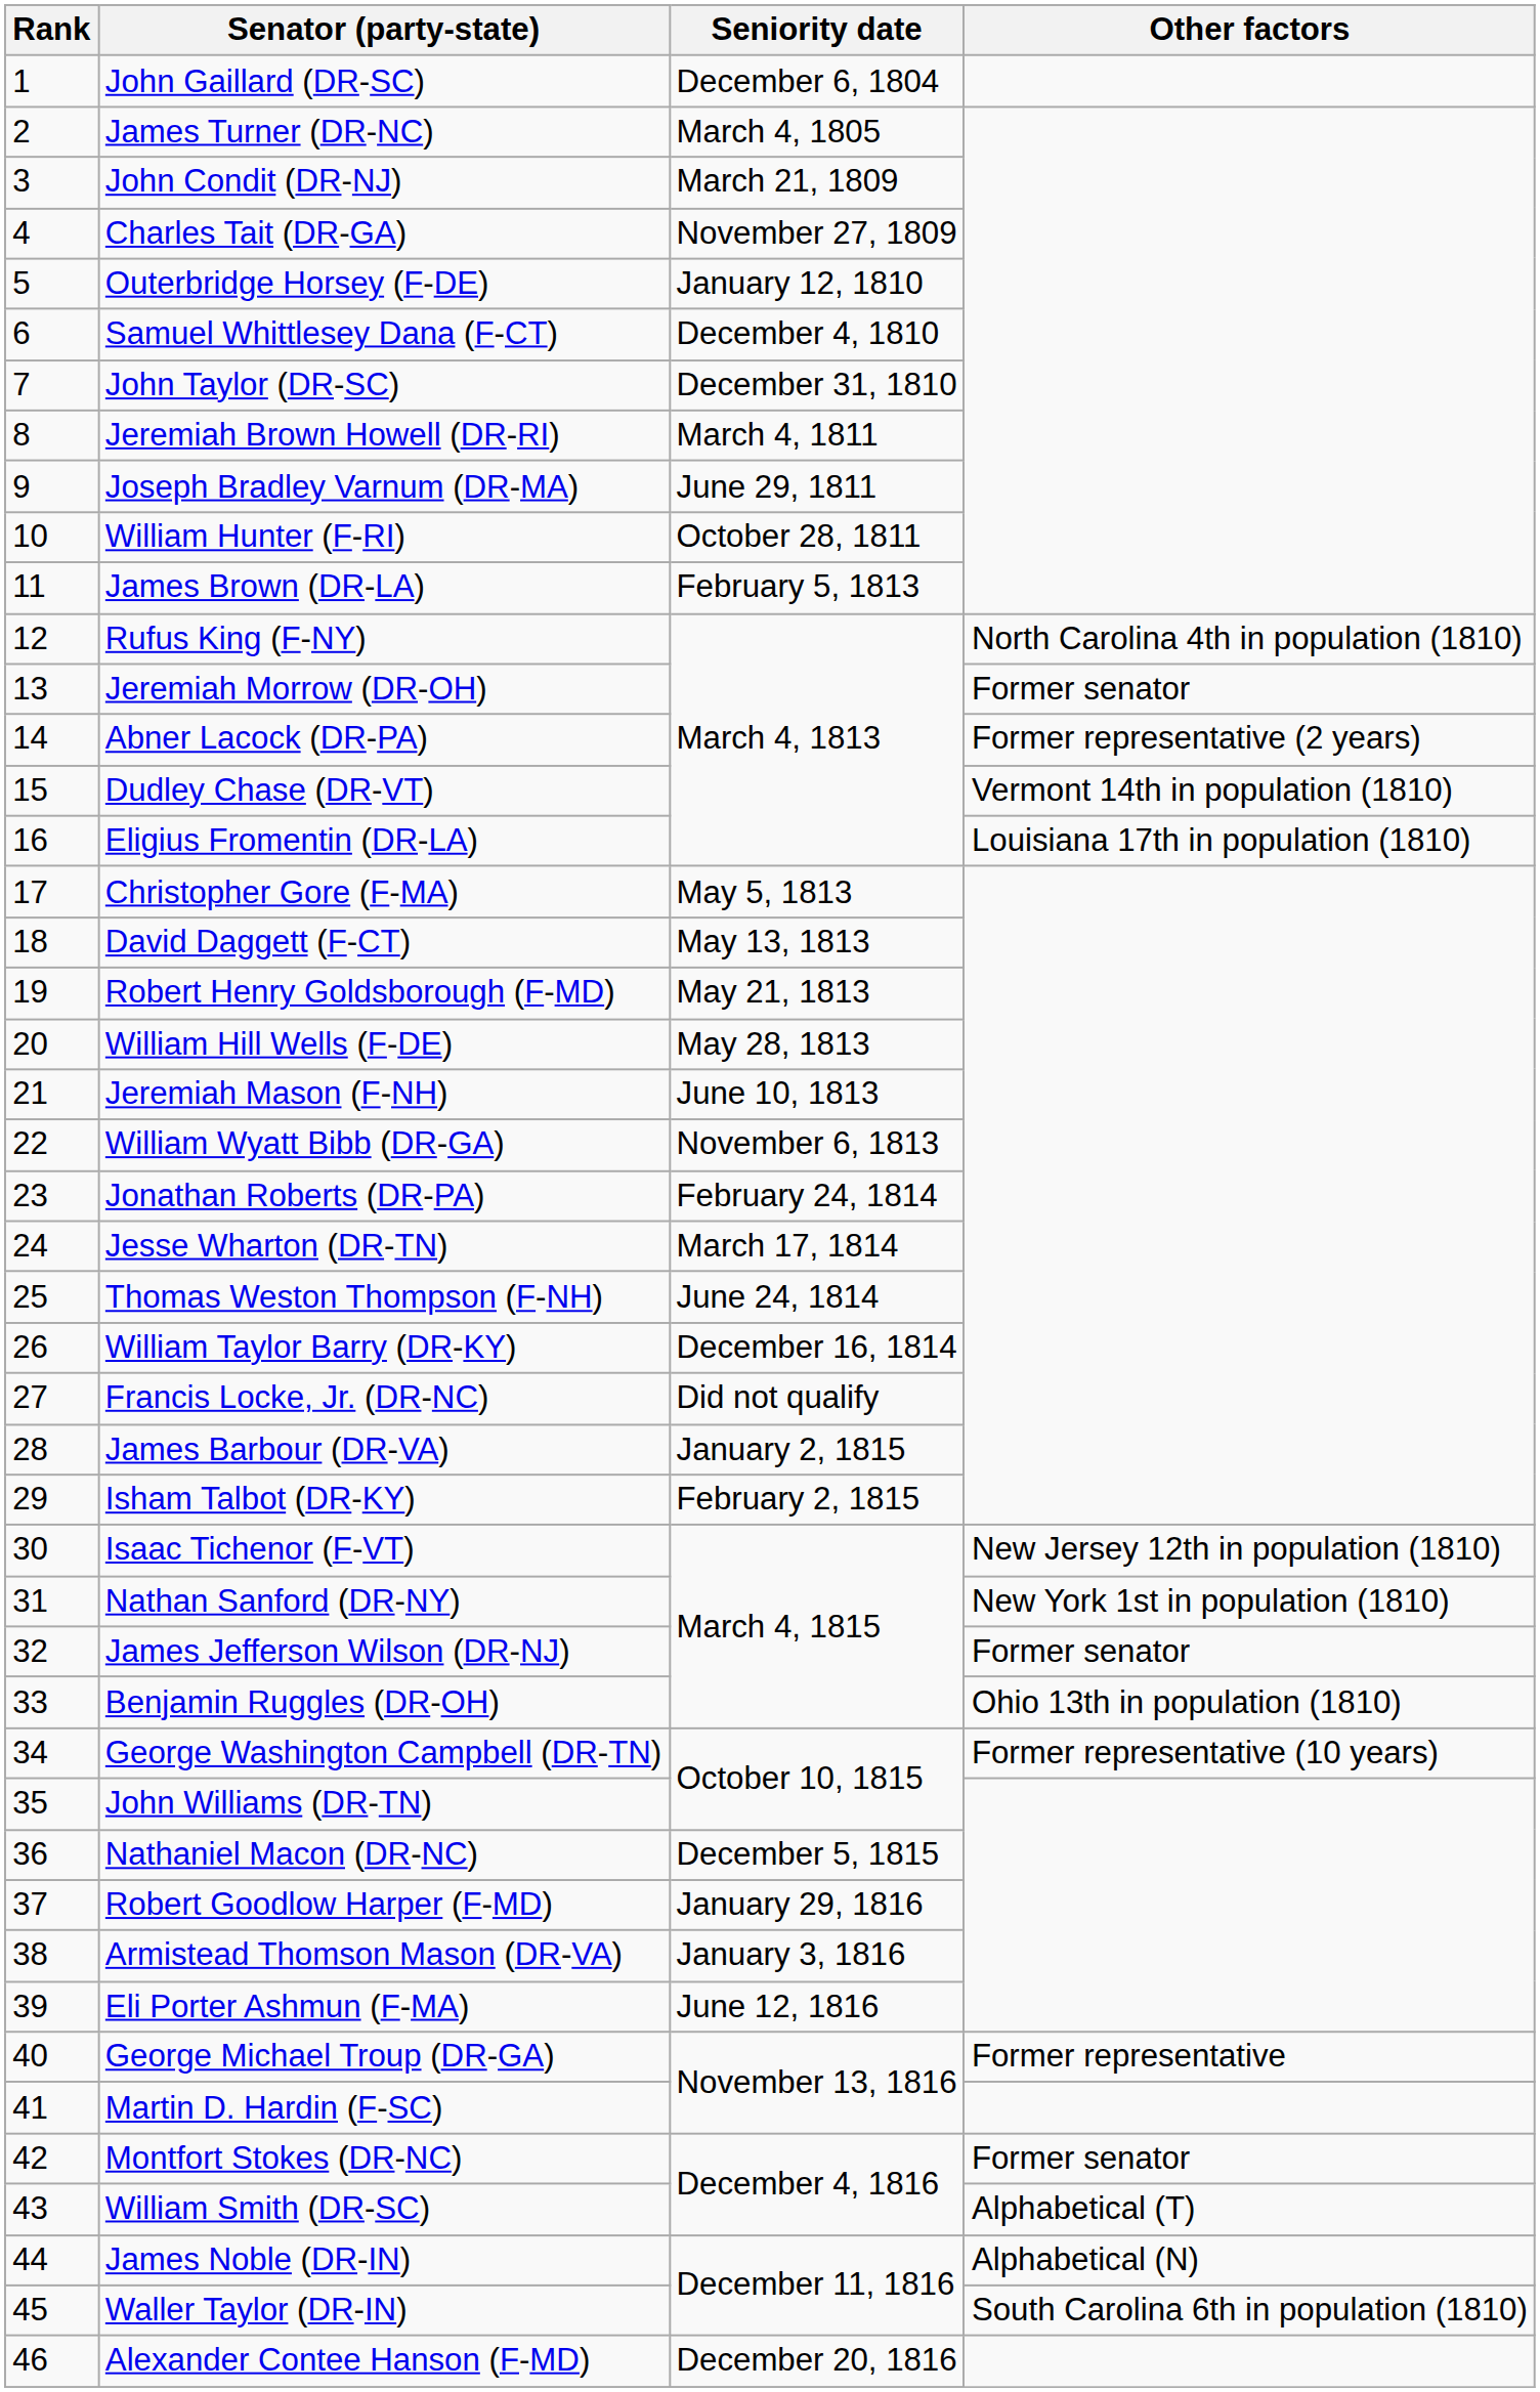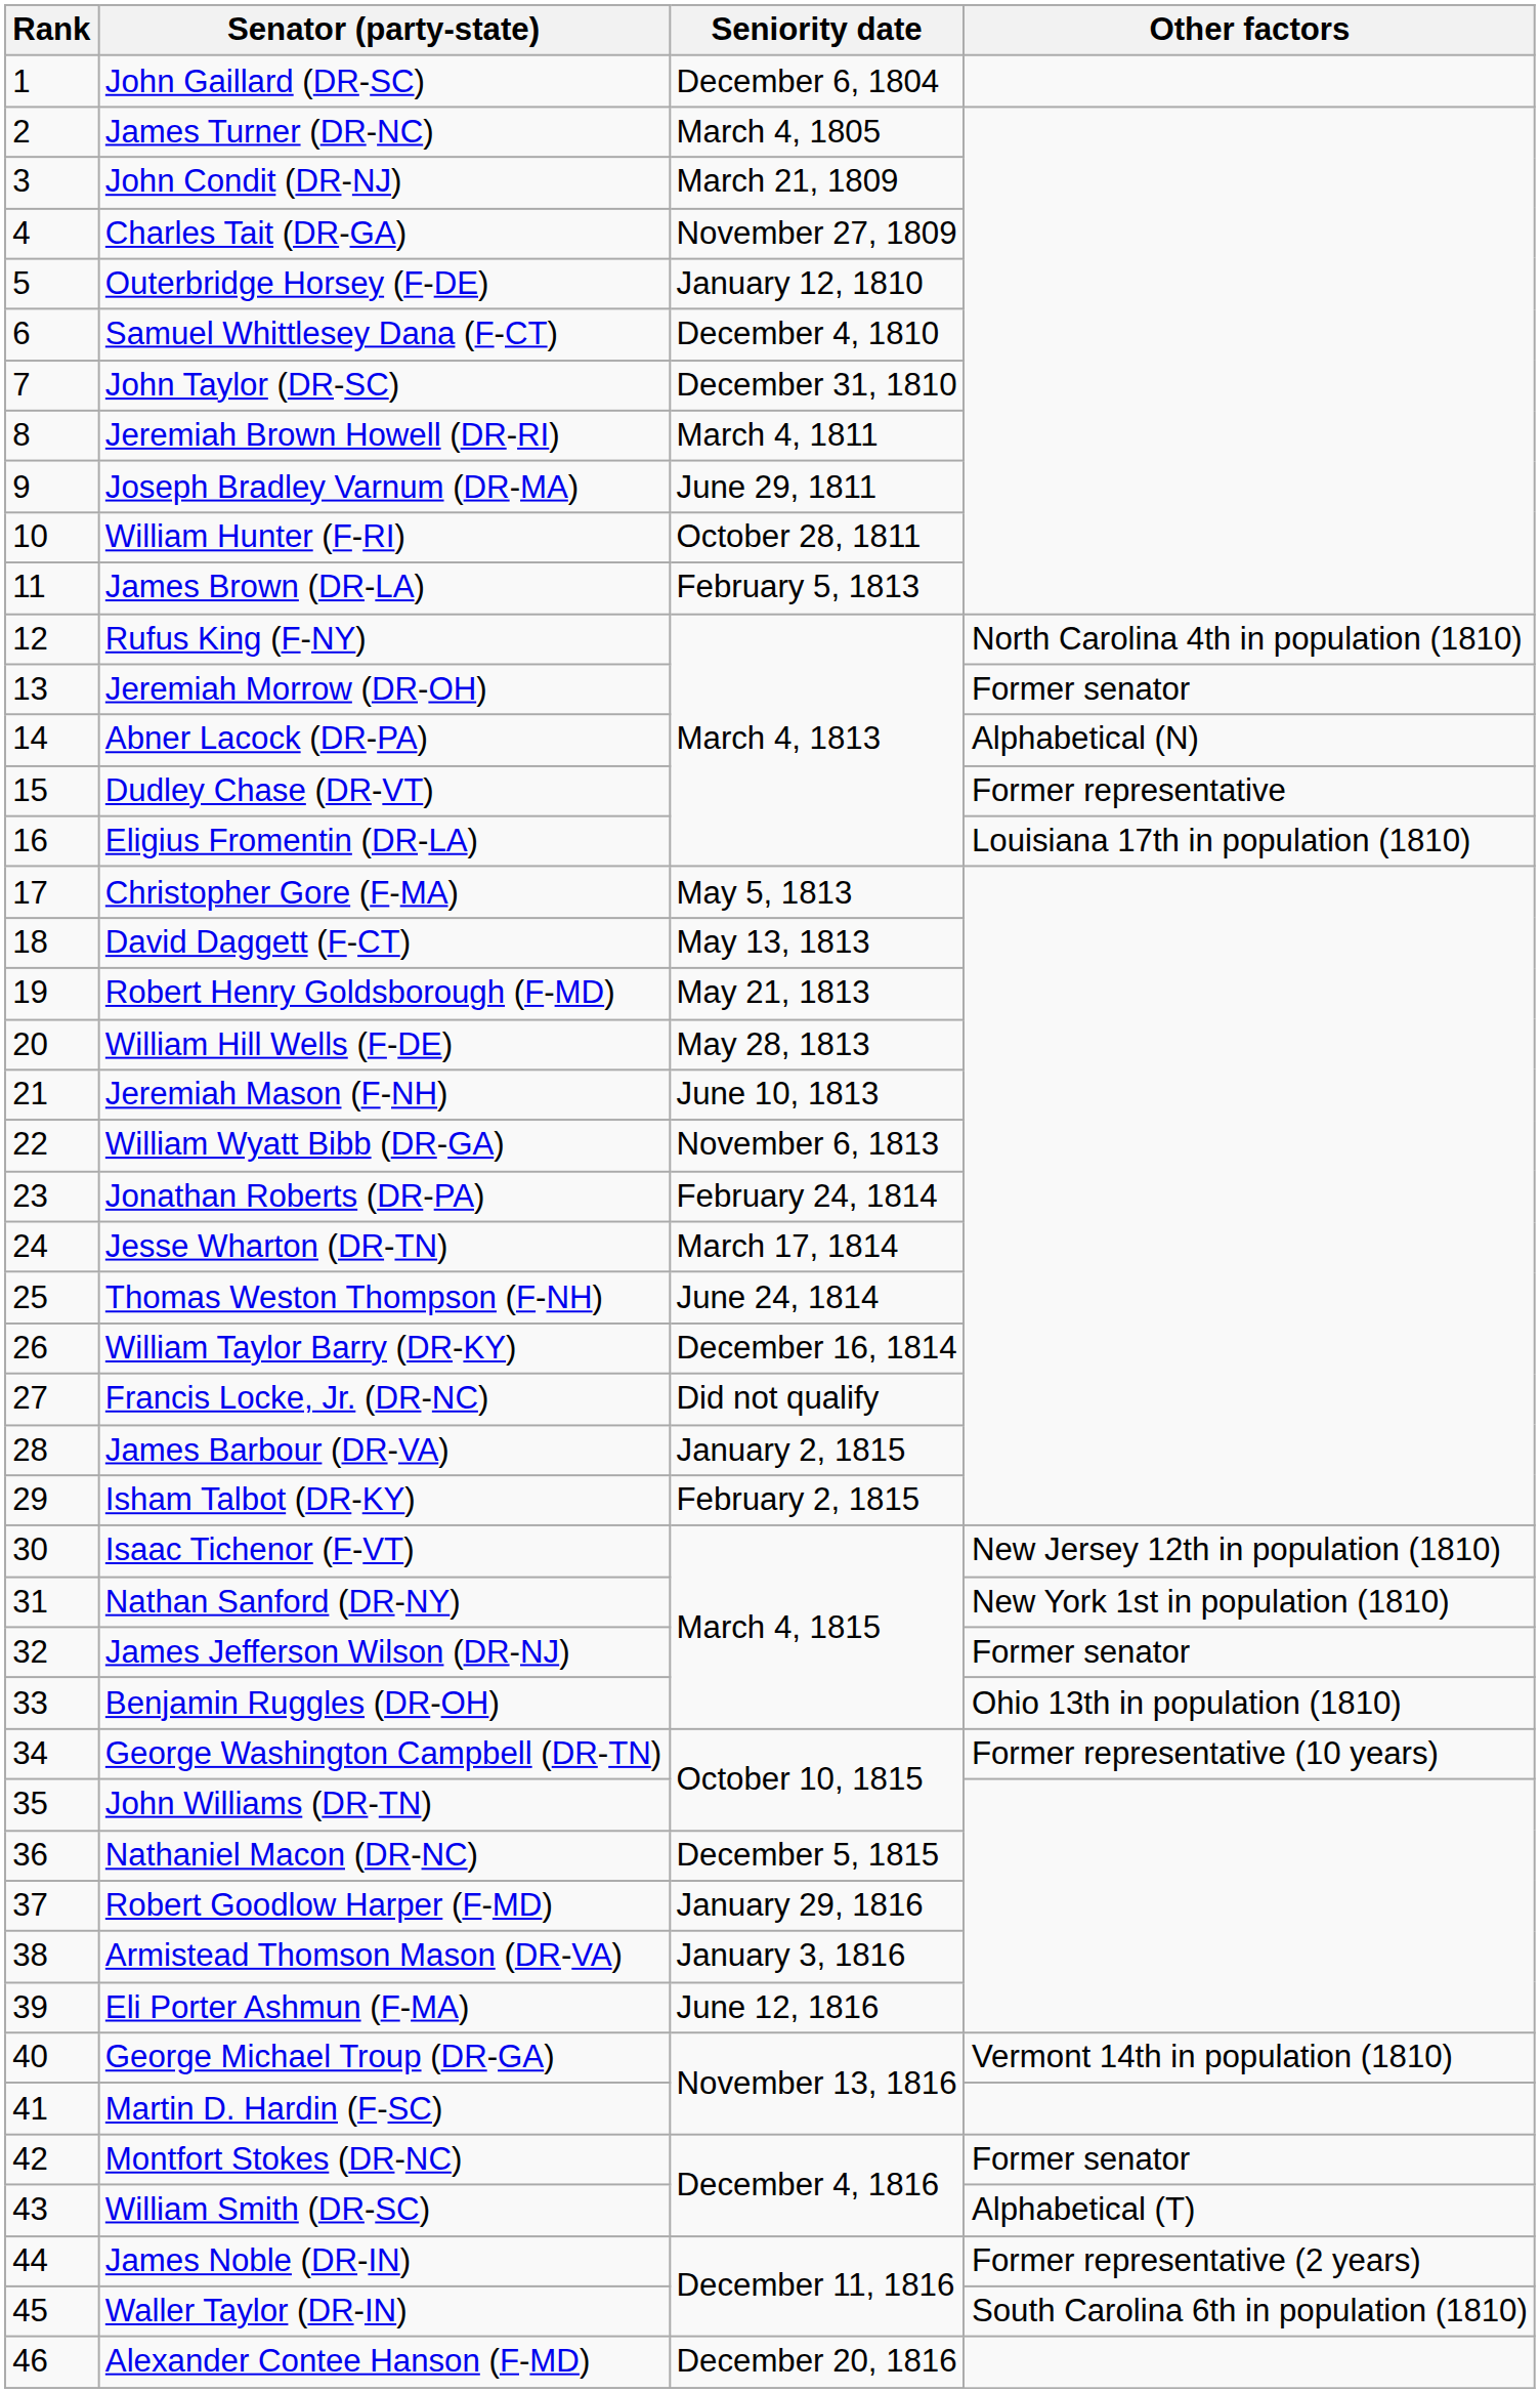Abner Lacock (DR-PA) | Other factors: Former representative (2 years) -> Alphabetical (N)
Dudley Chase (DR-VT) | Other factors: Vermont 14th in population (1810) -> Former representative
George Michael Troup (DR-GA) | Other factors: Former representative -> Vermont 14th in population (1810)
James Noble (DR-IN) | Other factors: Alphabetical (N) -> Former representative (2 years)
